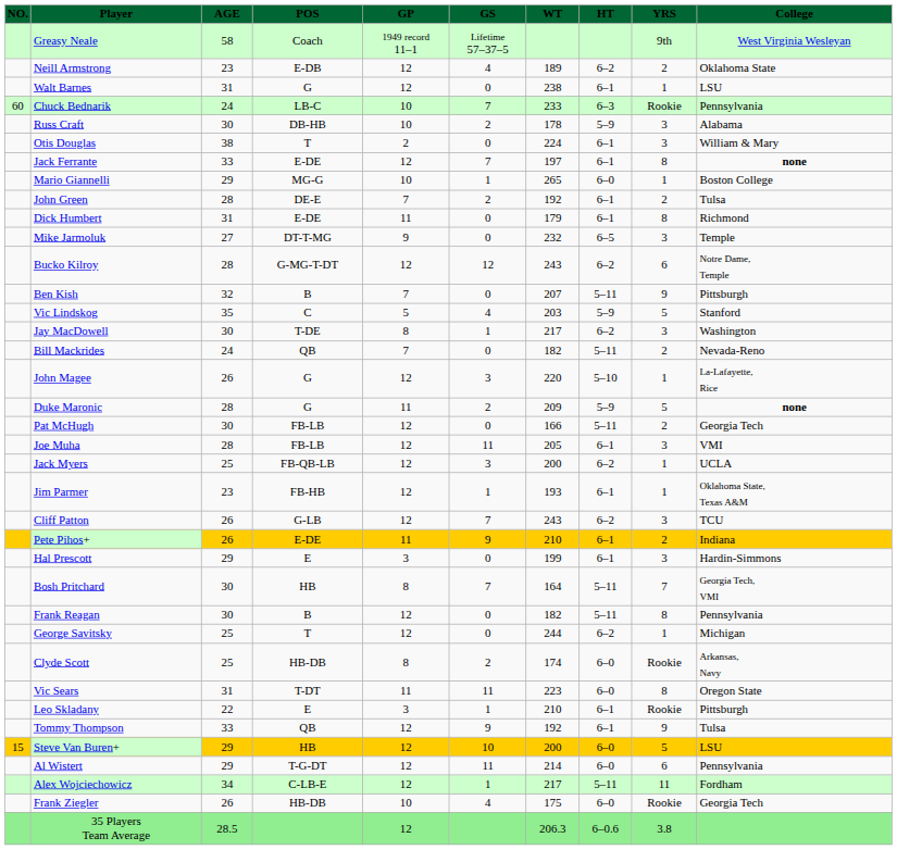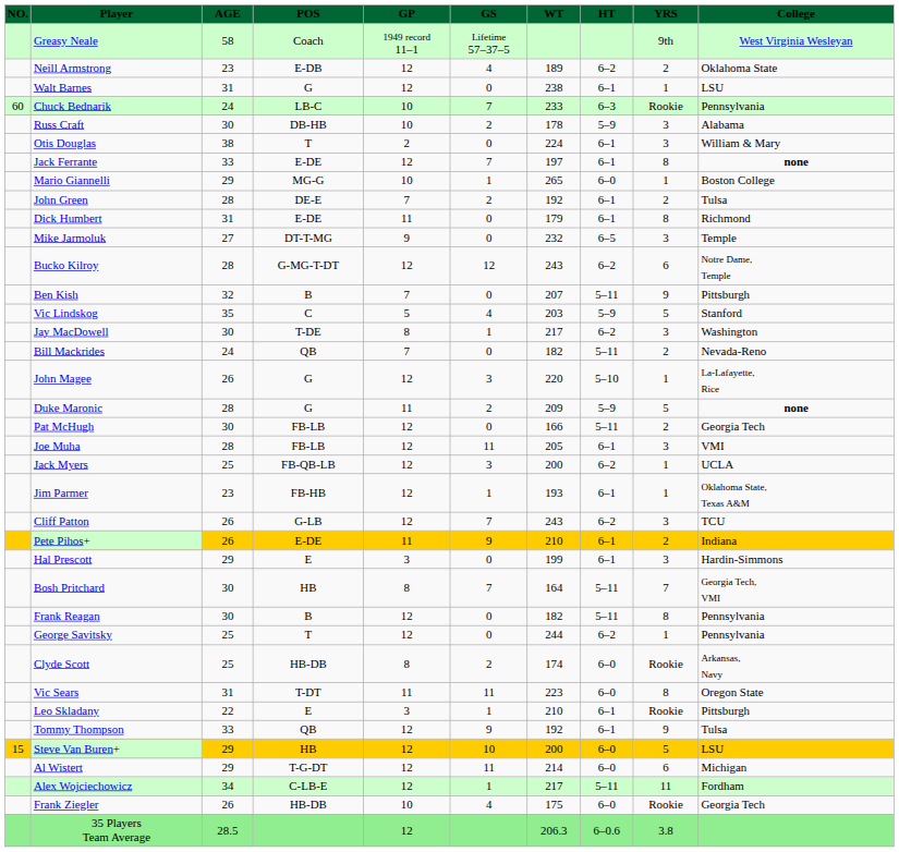George Savitsky | College: Michigan -> Pennsylvania
Al Wistert | College: Pennsylvania -> Michigan
